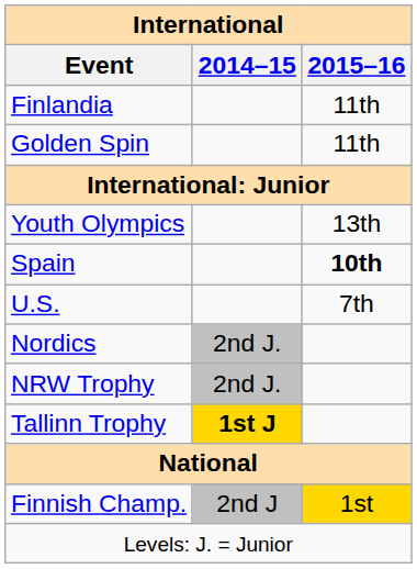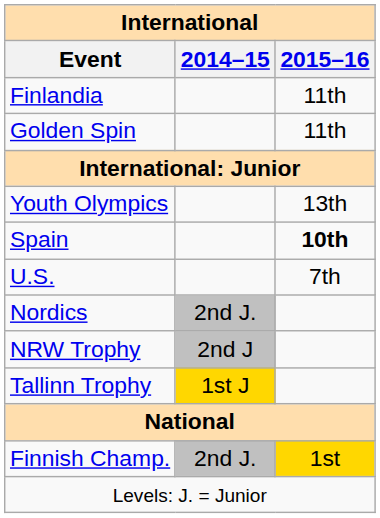NRW Trophy | International / 2014–15: 2nd J. -> 2nd J
Tallinn Trophy | International / 2014–15: bold -> normal
Finnish Champ. | International / 2014–15: 2nd J -> 2nd J.
